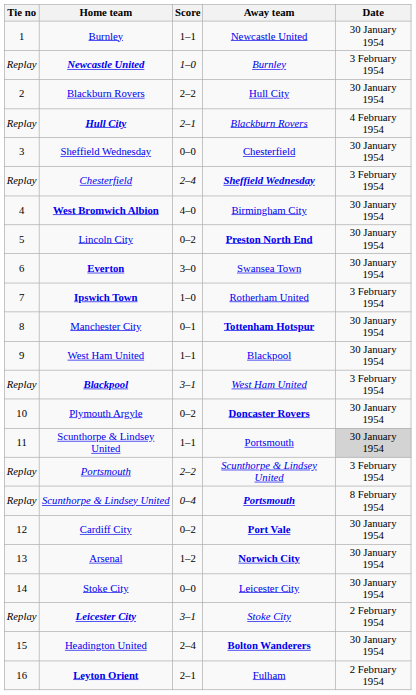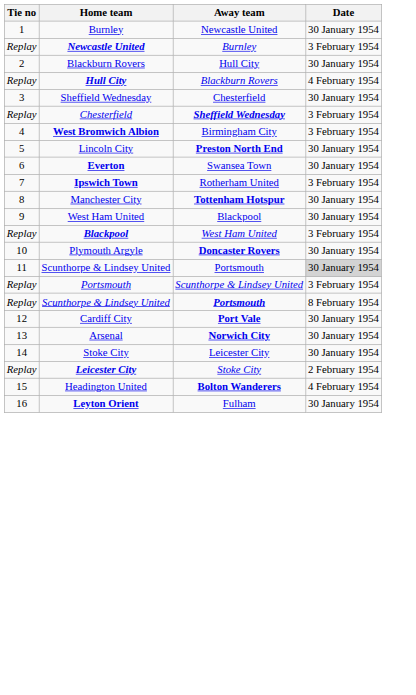- column: Score | 1–1 | 1–0 | 2–2 | 2–1 | 0–0 | 2–4 | 4–0 | 0–2 | 3–0 | 1–0 | 0–1 | 1–1 | 3–1 | 0–2 | 1–1 | 2–2 | 0–4 | 0–2 | 1–2 | 0–0 | 3–1 | 2–4 | 2–1
West Bromwich Albion | Date: 30 January 1954 -> 3 February 1954
Headington United | Date: 30 January 1954 -> 4 February 1954
Leyton Orient | Date: 2 February 1954 -> 30 January 1954
